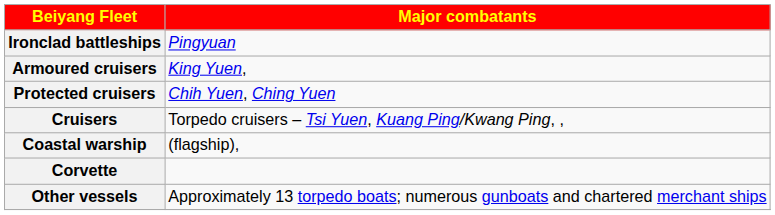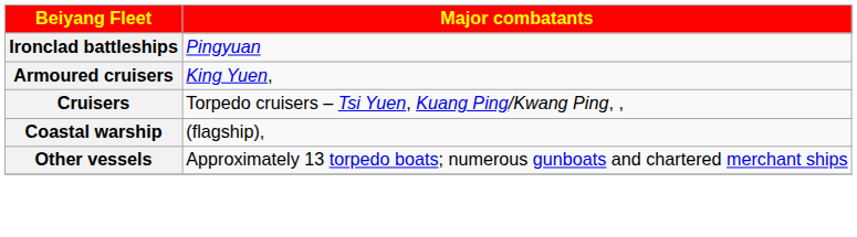- row: Protected cruisers | Chih Yuen, Ching Yuen
- row: Corvette
